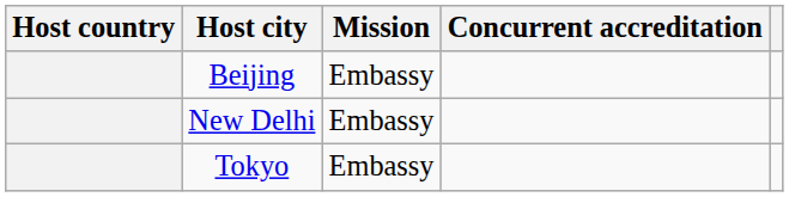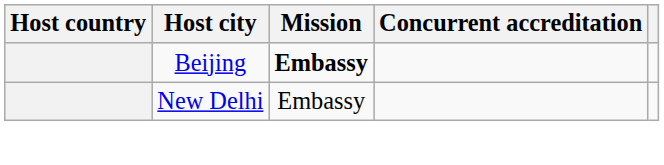Beijing | Mission: normal -> bold
- row: Tokyo | Embassy
